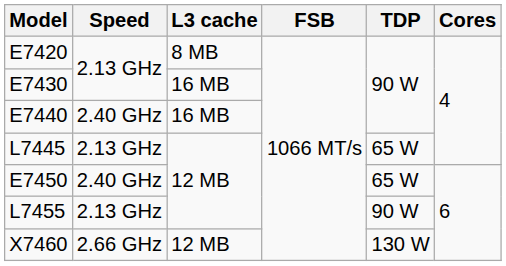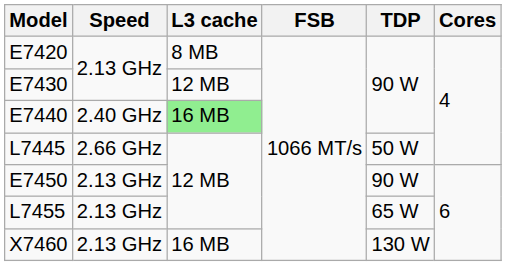E7430 | L3 cache: 16 MB -> 12 MB
E7440 | L3 cache: no background -> lightgreen background
L7445 | Speed: 2.13 GHz -> 2.66 GHz
L7445 | TDP: 65 W -> 50 W
E7450 | Speed: 2.40 GHz -> 2.13 GHz
E7450 | TDP: 65 W -> 90 W
L7455 | TDP: 90 W -> 65 W
X7460 | Speed: 2.66 GHz -> 2.13 GHz
X7460 | L3 cache: 12 MB -> 16 MB
